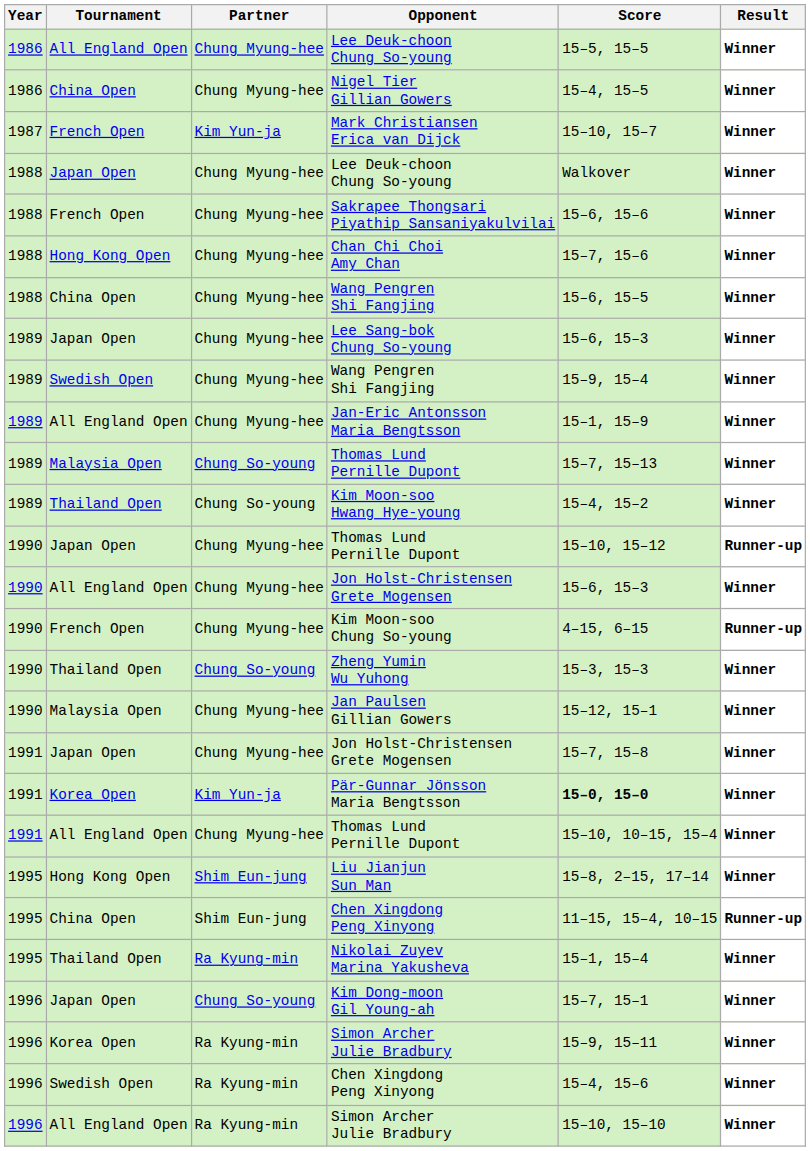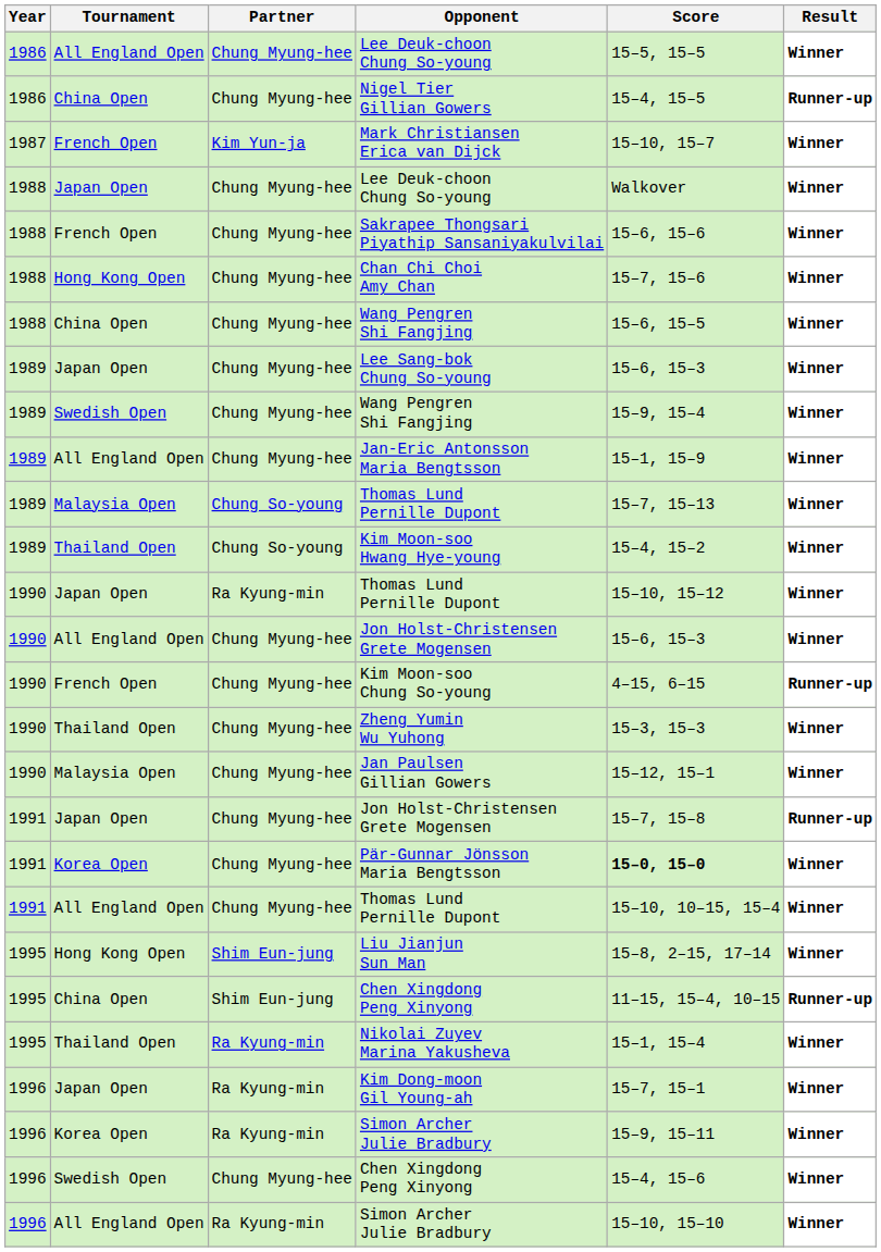Nigel Tier Gillian Gowers | Result: Winner -> Runner-up
Japan Open / Thomas Lund Pernille Dupont | Partner: Chung Myung-hee -> Ra Kyung-min
Japan Open / Thomas Lund Pernille Dupont | Result: Runner-up -> Winner
Zheng Yumin Wu Yuhong | Partner: Chung So-young -> Chung Myung-hee
Japan Open / Jon Holst-Christensen Grete Mogensen | Result: Winner -> Runner-up
Pär-Gunnar Jönsson Maria Bengtsson | Partner: Kim Yun-ja -> Chung Myung-hee
Kim Dong-moon Gil Young-ah | Partner: Chung So-young -> Ra Kyung-min
Swedish Open / Chen Xingdong Peng Xinyong | Partner: Ra Kyung-min -> Chung Myung-hee
